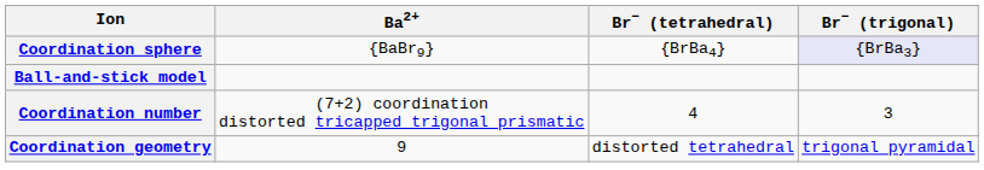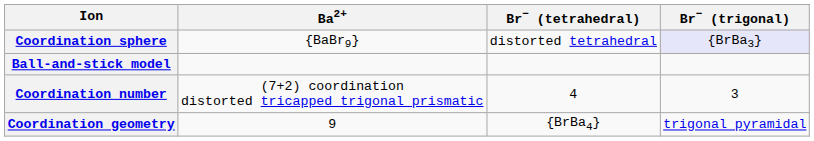Coordination sphere | Br− (tetrahedral): {BrBa4} -> distorted tetrahedral
Coordination geometry | Br− (tetrahedral): distorted tetrahedral -> {BrBa4}
